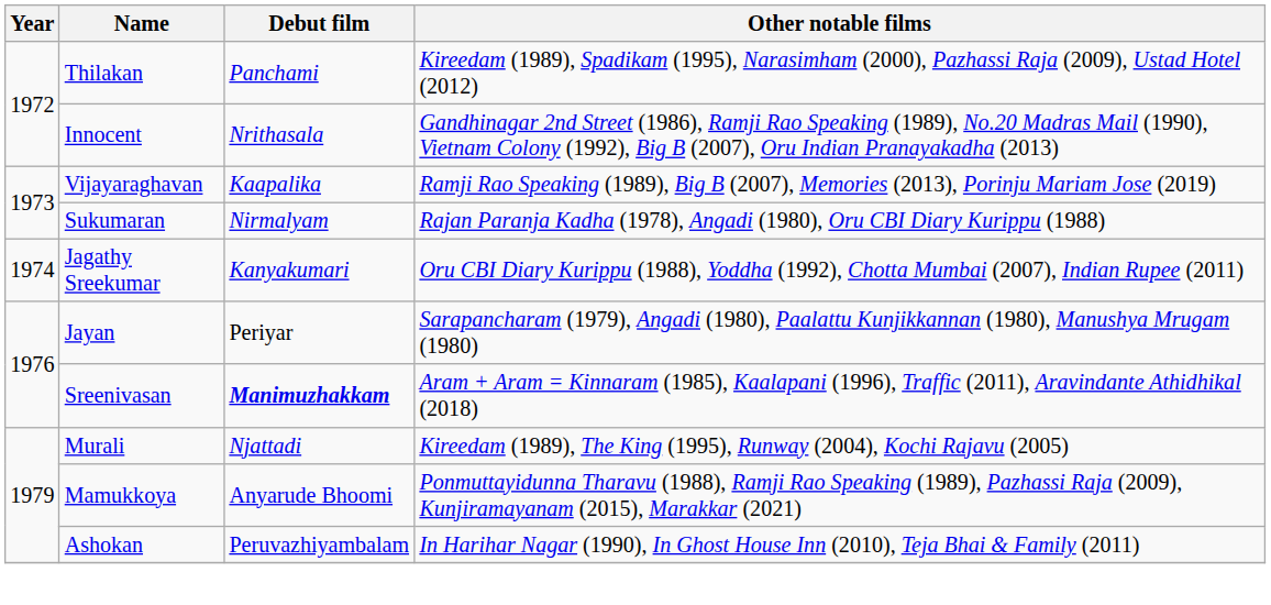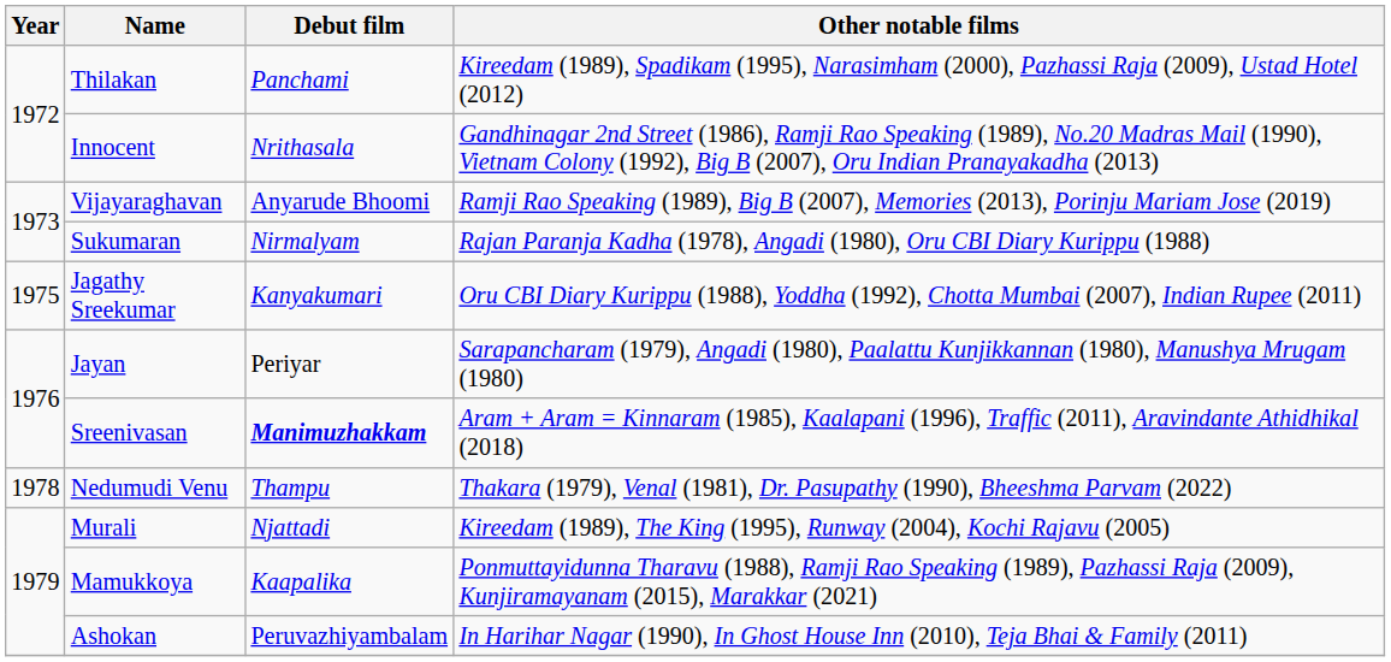Vijayaraghavan | Debut film: Kaapalika -> Anyarude Bhoomi
Jagathy Sreekumar | Year: 1974 -> 1975
+ row: 1978 | Nedumudi Venu | Thampu | Thakara (1979), Venal (1981), Dr. Pasupathy (1990), Bheeshma Parvam (2022)
Mamukkoya | Debut film: Anyarude Bhoomi -> Kaapalika
